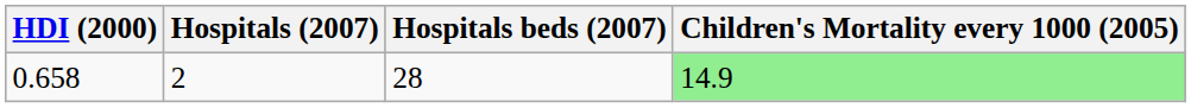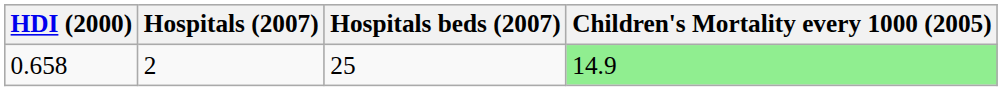0.658 | Hospitals beds (2007): 28 -> 25
